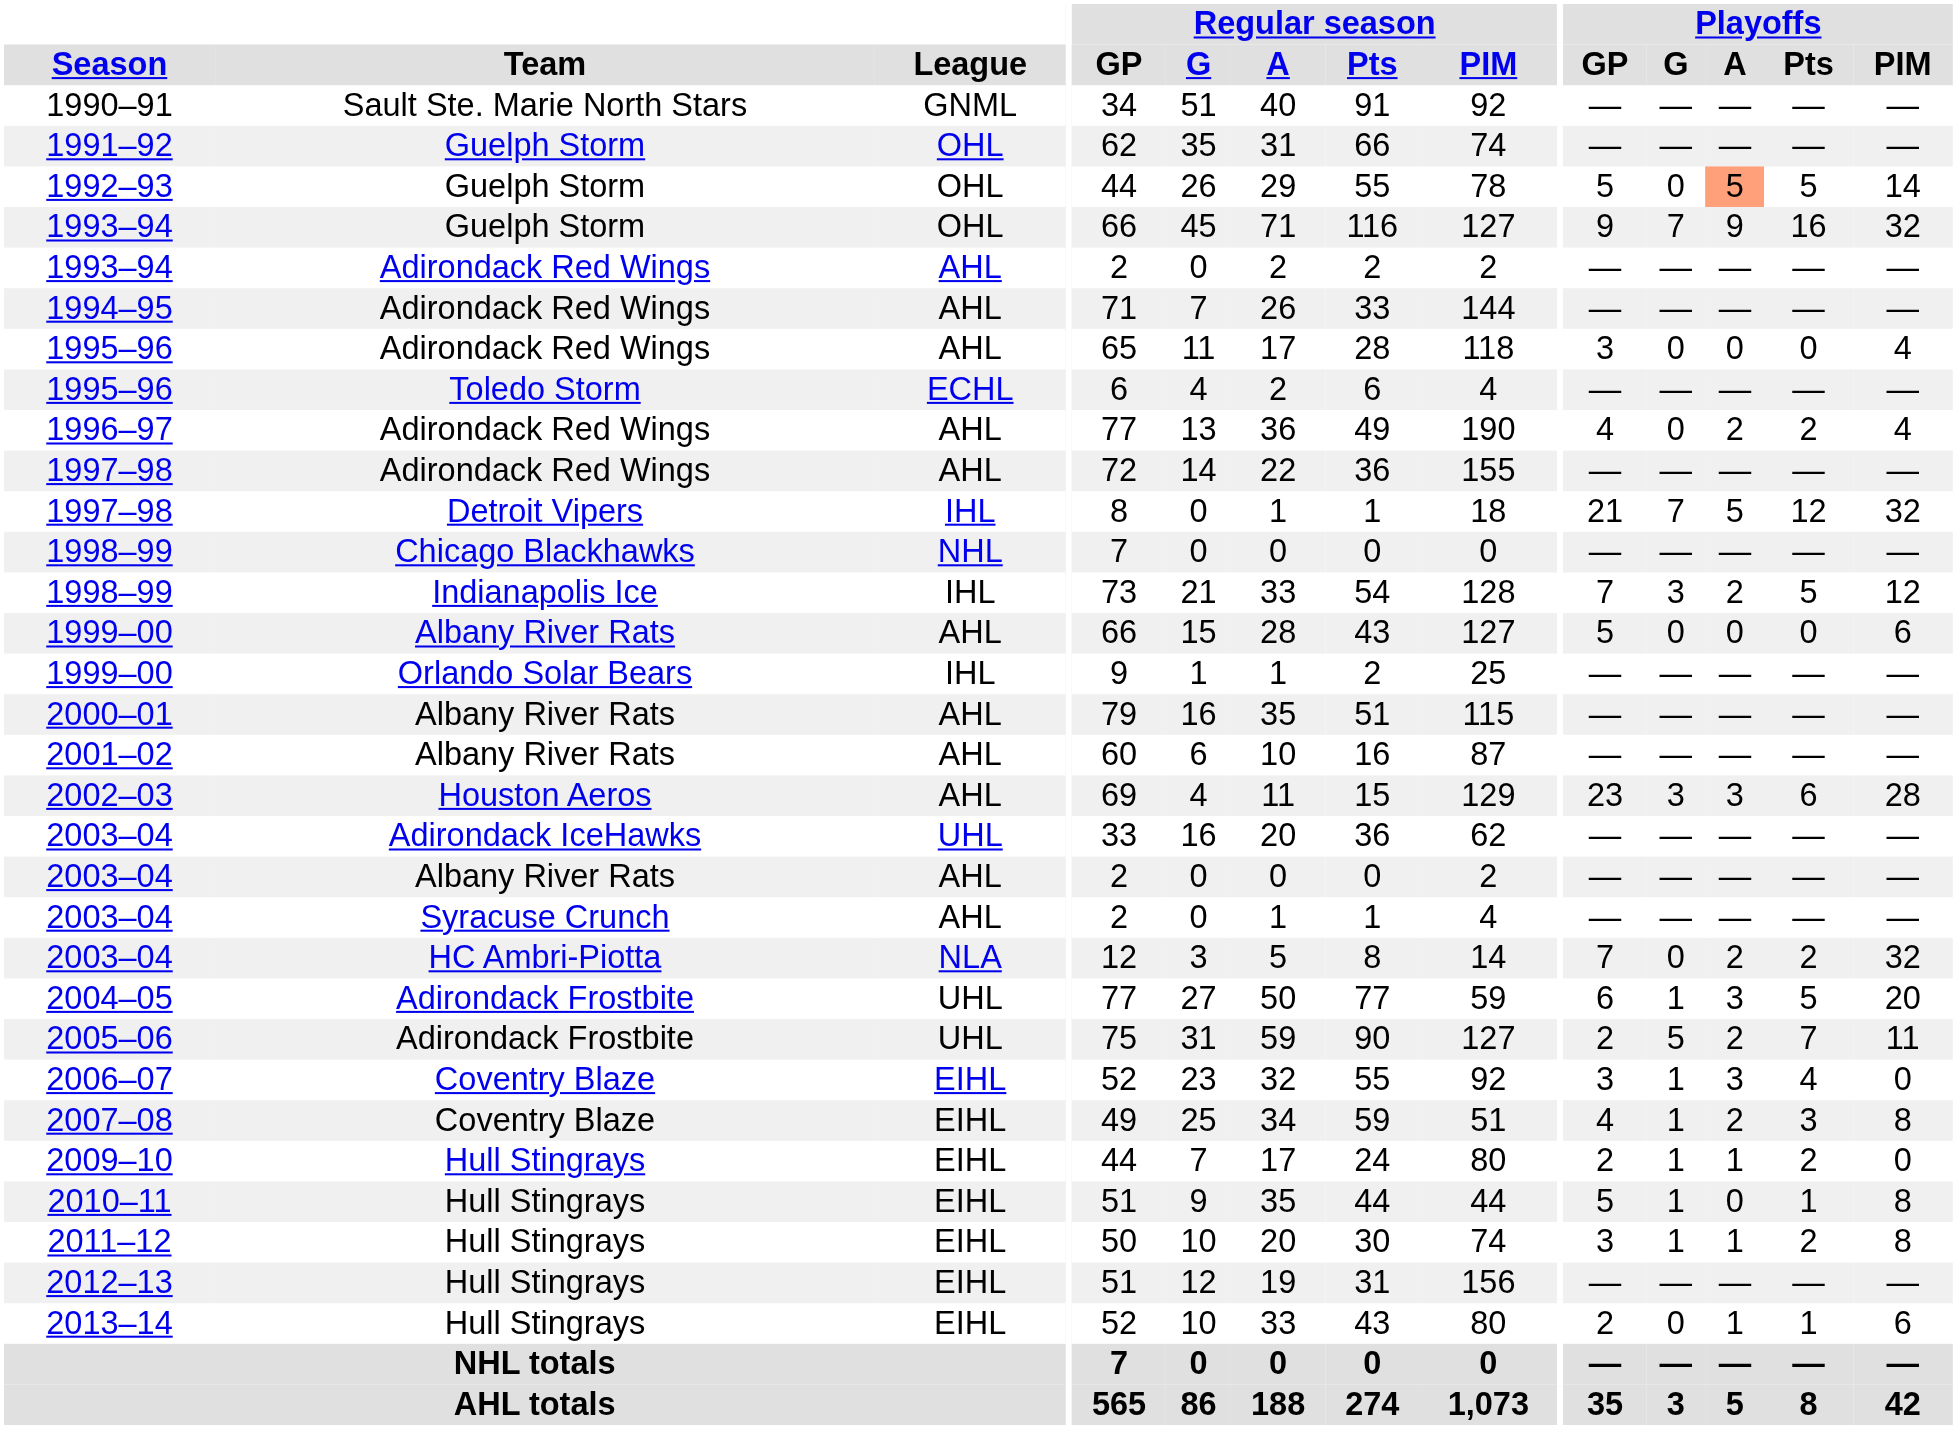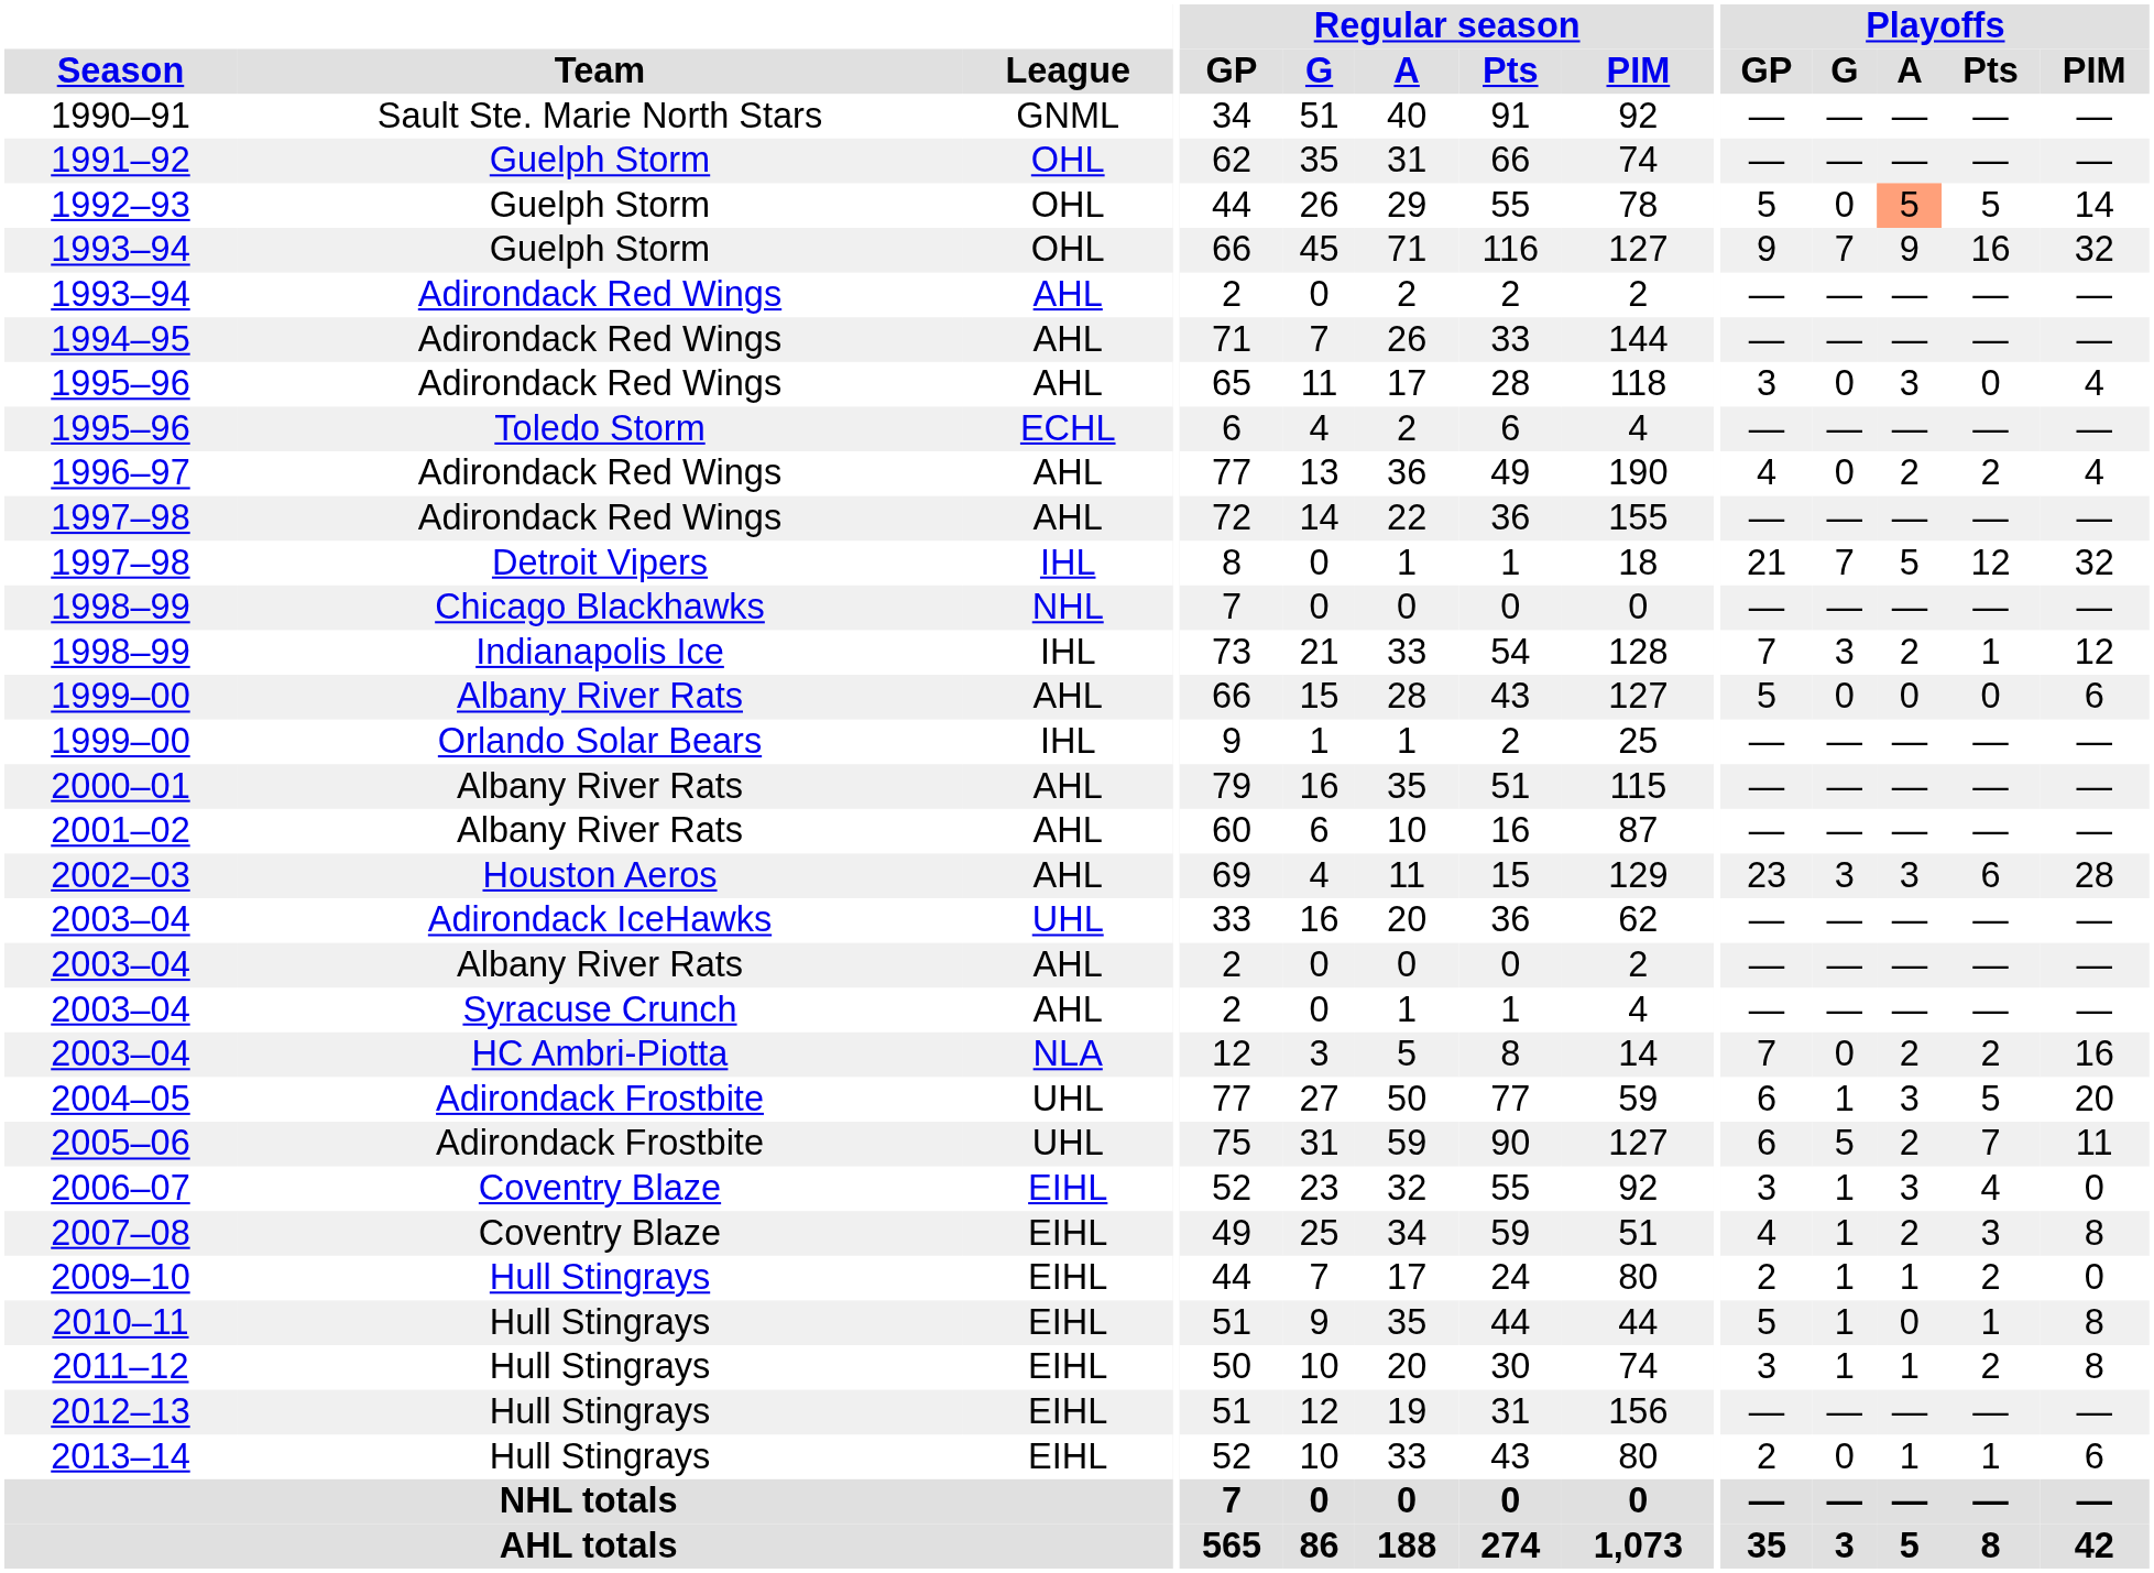1995–96 / Adirondack Red Wings | Playoffs / A: 0 -> 3
1998–99 / Indianapolis Ice | Playoffs / Pts: 5 -> 1
2003–04 / HC Ambri-Piotta | Playoffs / PIM: 32 -> 16
2005–06 | Playoffs / GP: 2 -> 6
